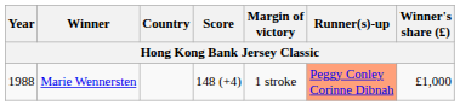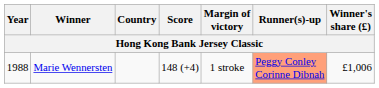Marie Wennersten | Winner's share (£): £1,000 -> £1,006
